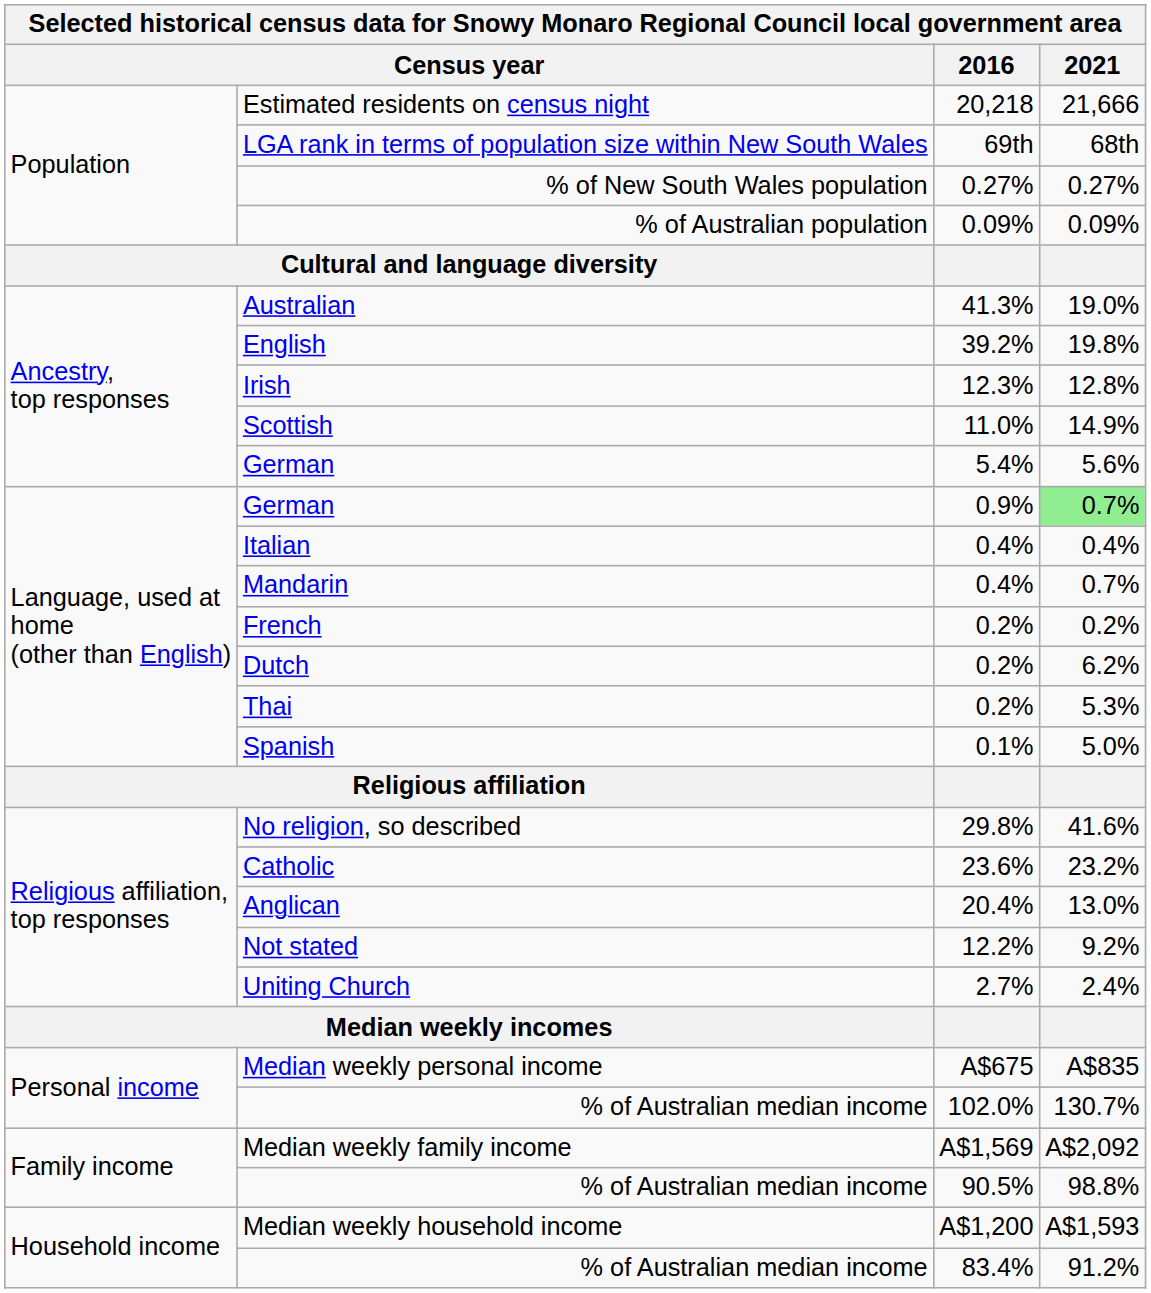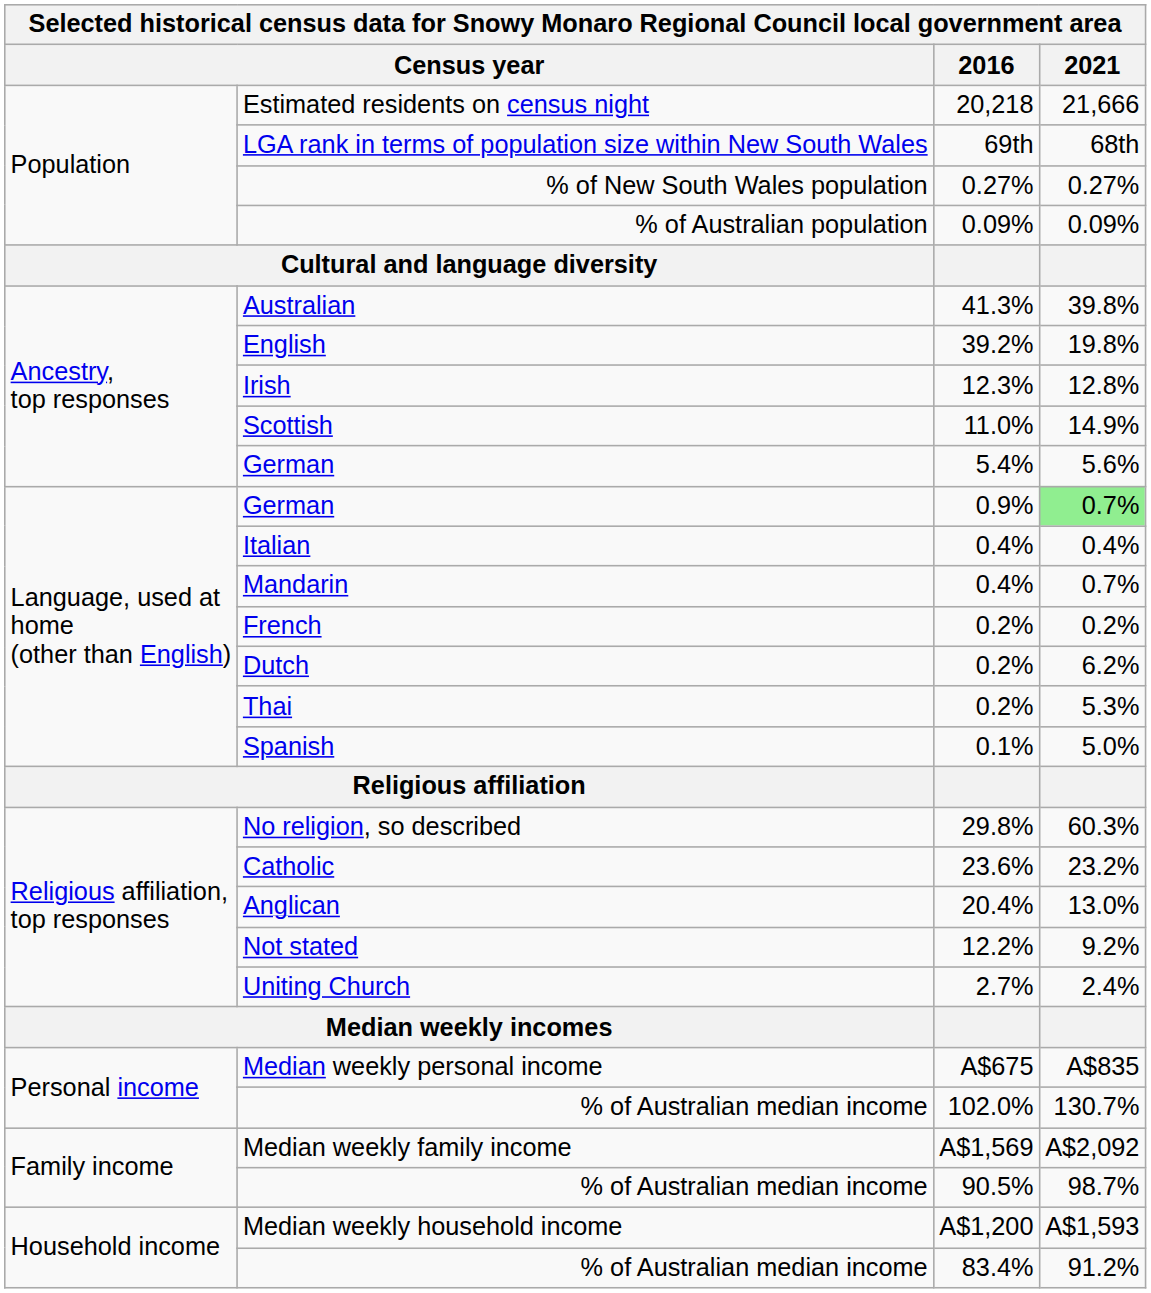Australian | 2021: 19.0% -> 39.8%
No religion, so described | 2021: 41.6% -> 60.3%
% of Australian median income / 90.5% | 2021: 98.8% -> 98.7%
